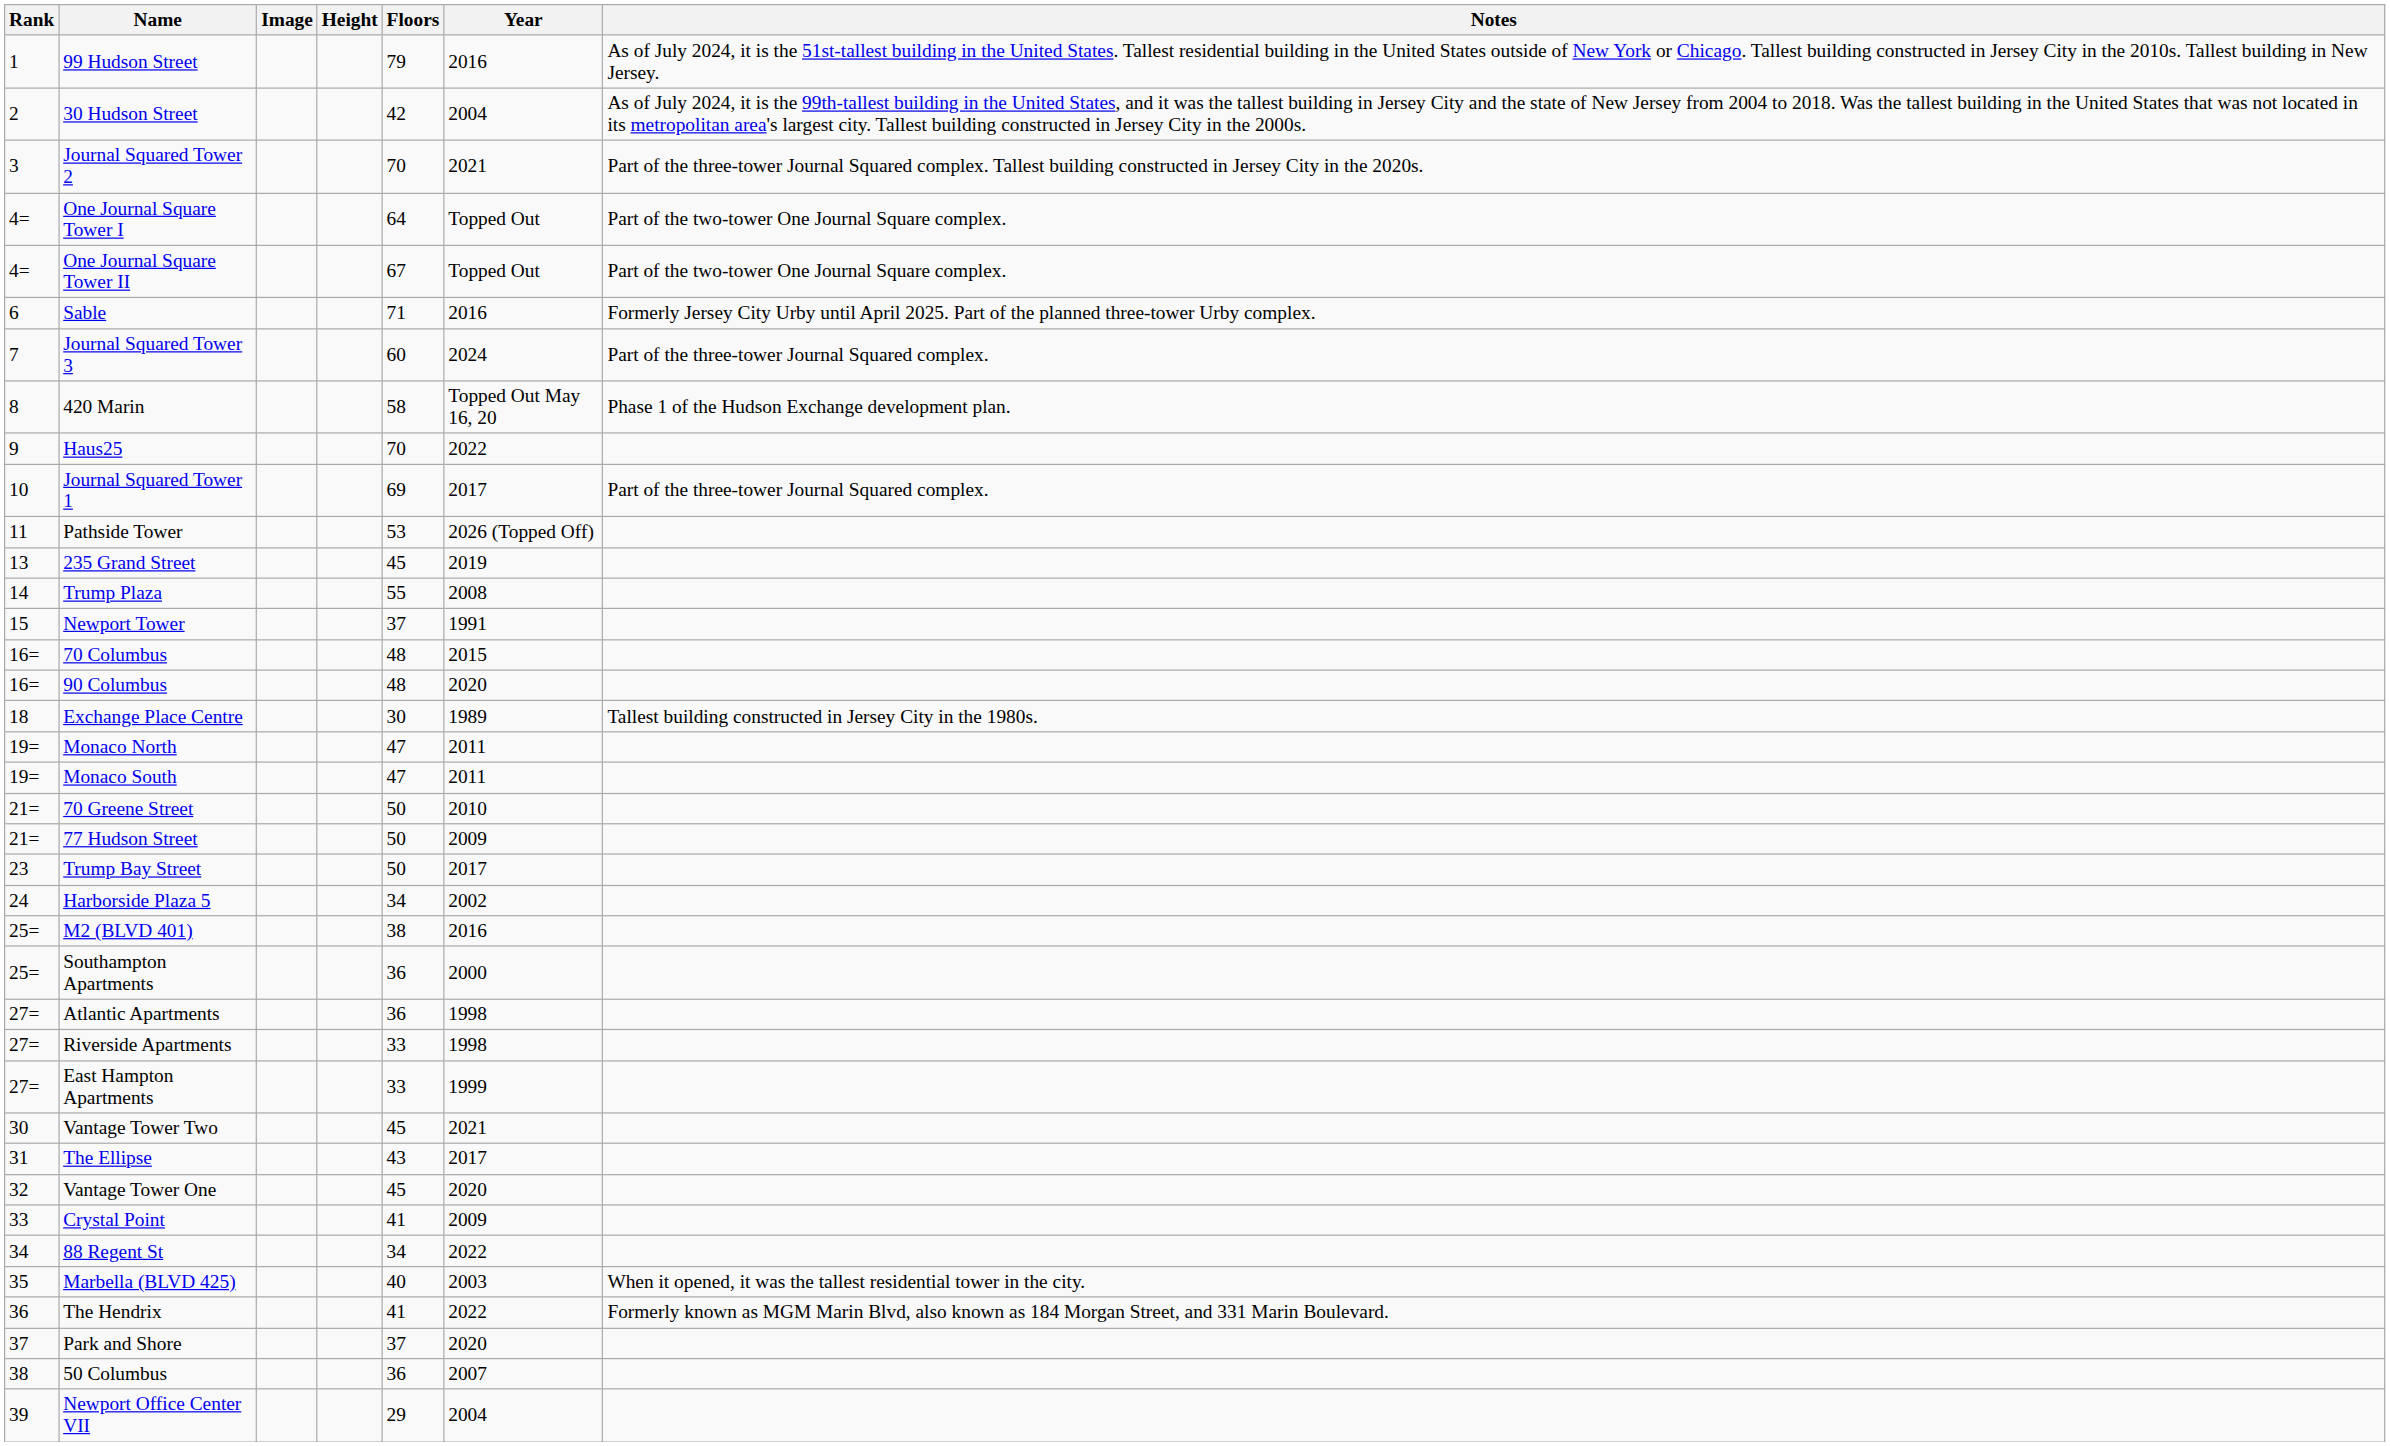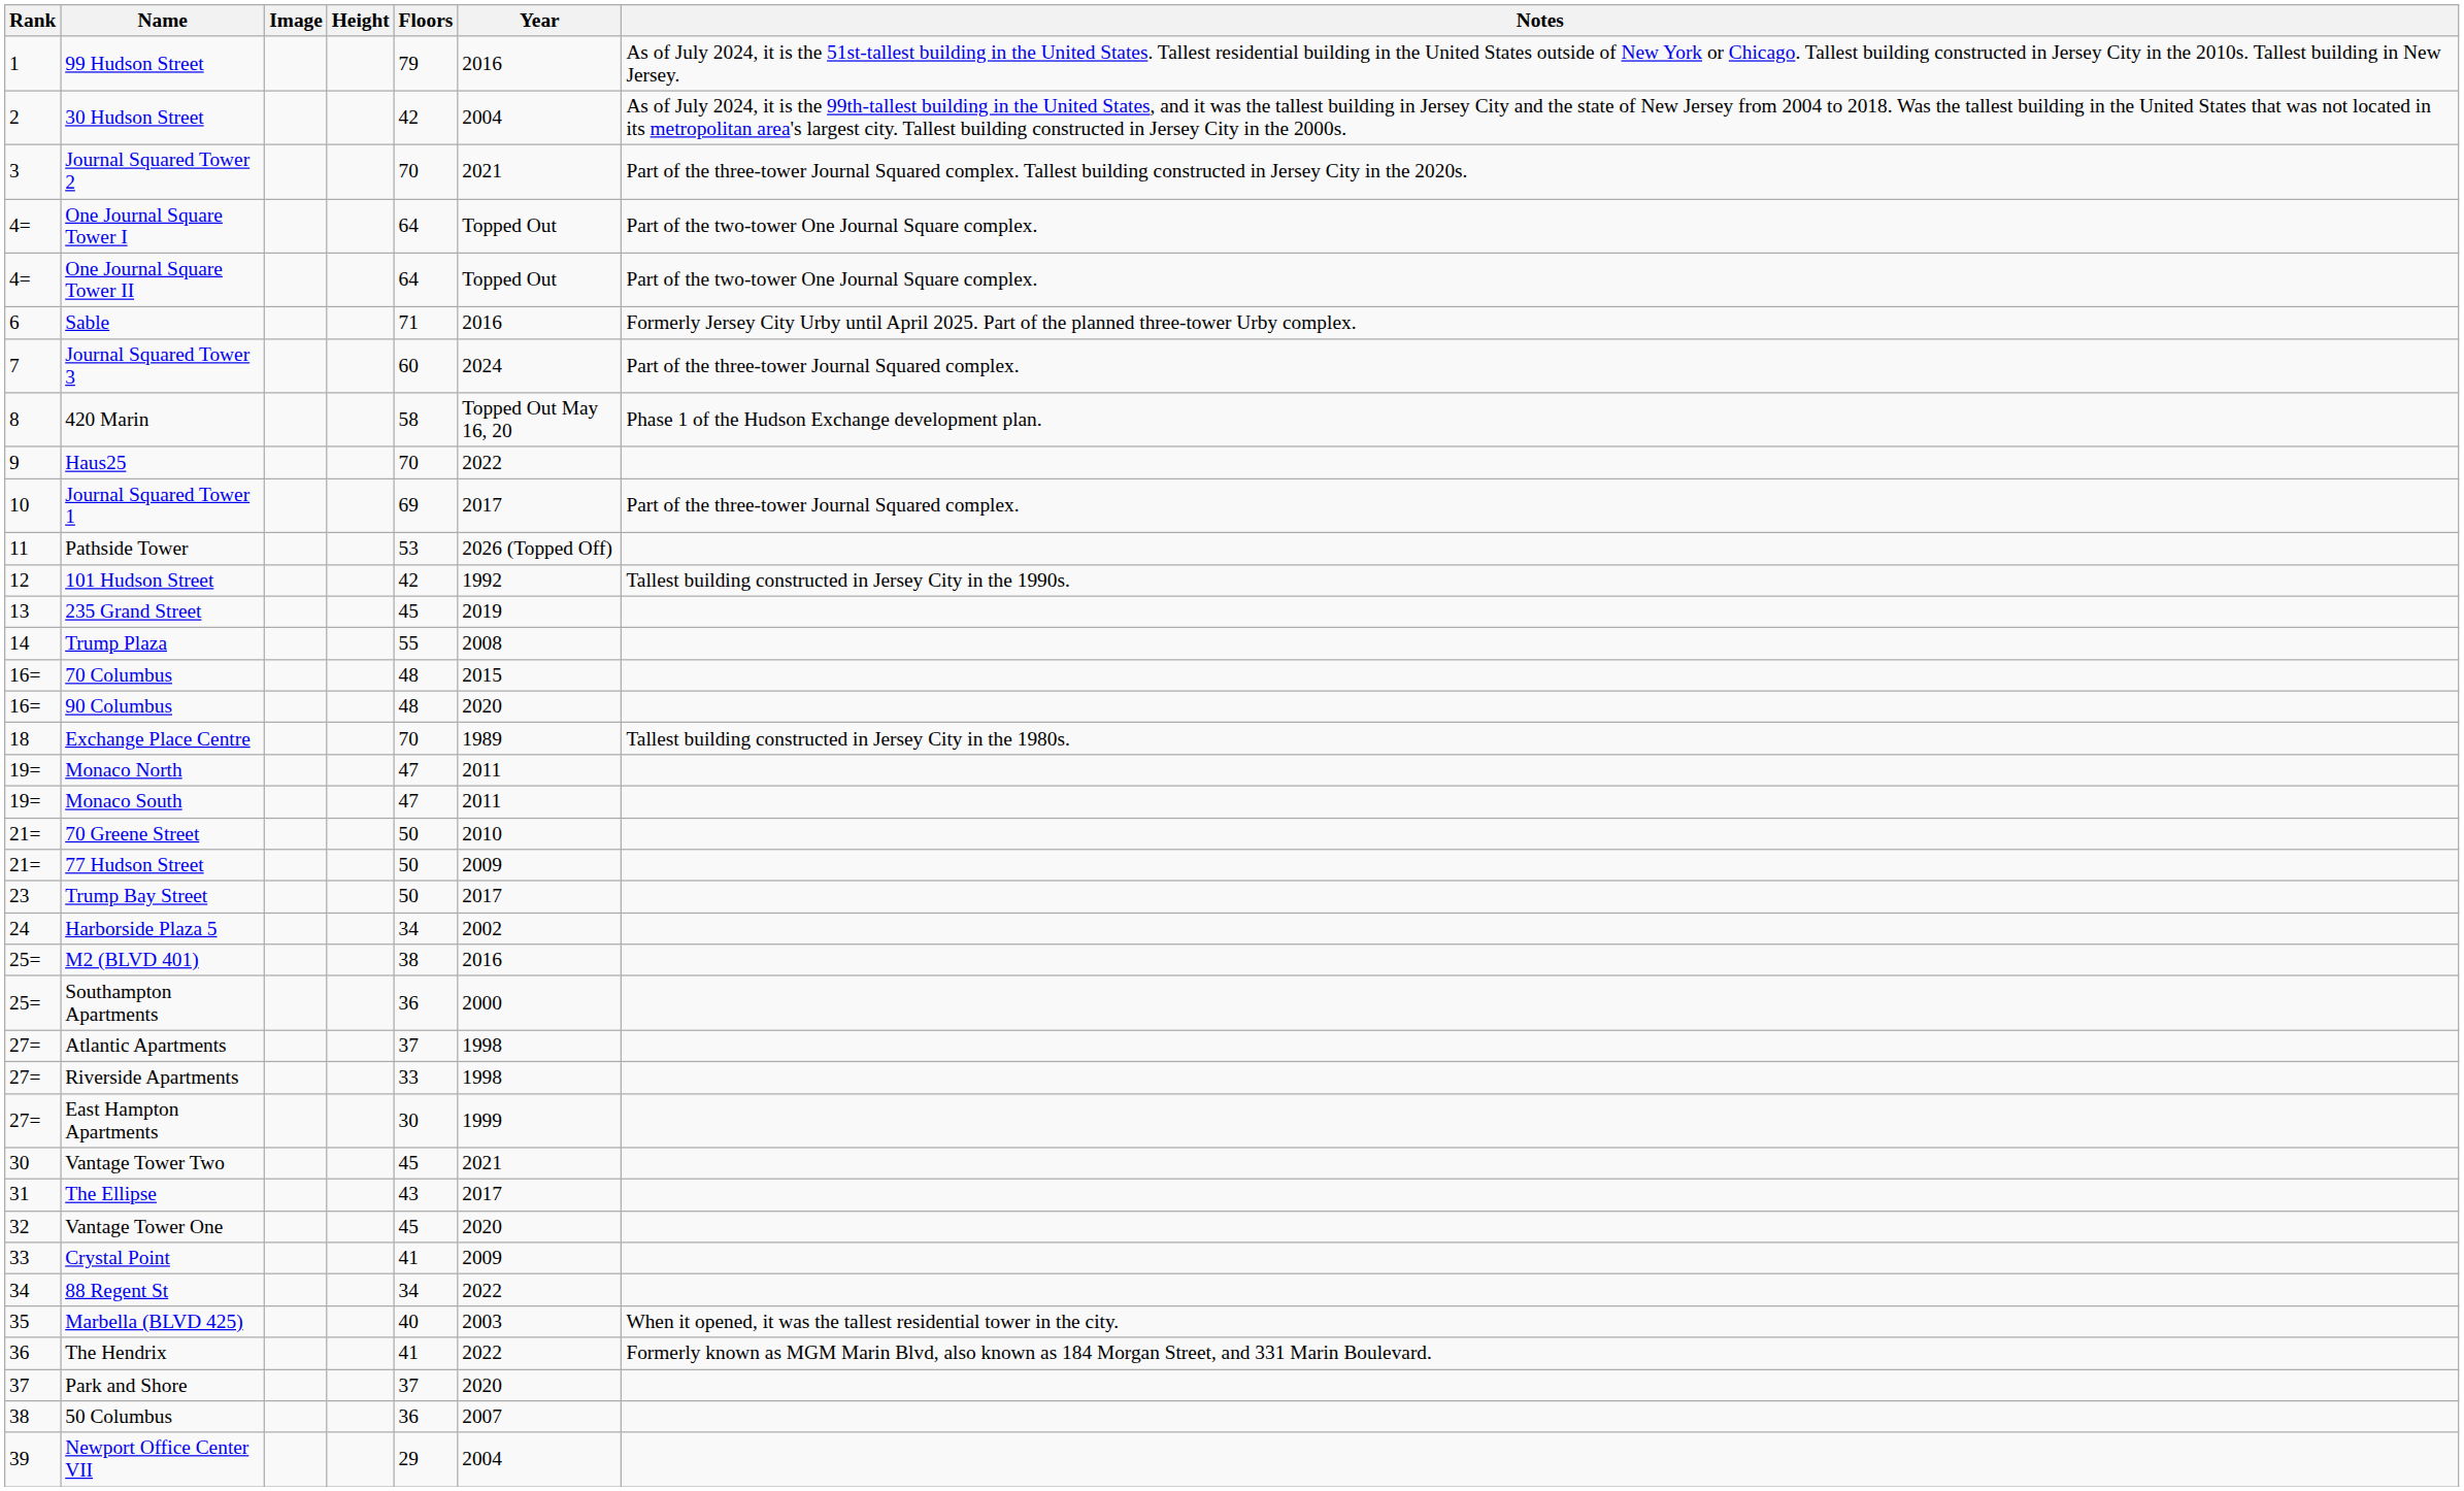One Journal Square Tower II | Floors: 67 -> 64
+ row: 12 | 101 Hudson Street | 42 | 1992 | Tallest building constructed in Jersey City in the 1990s.
- row: 15 | Newport Tower | 37 | 1991
Exchange Place Centre | Floors: 30 -> 70
Atlantic Apartments | Floors: 36 -> 37
East Hampton Apartments | Floors: 33 -> 30
